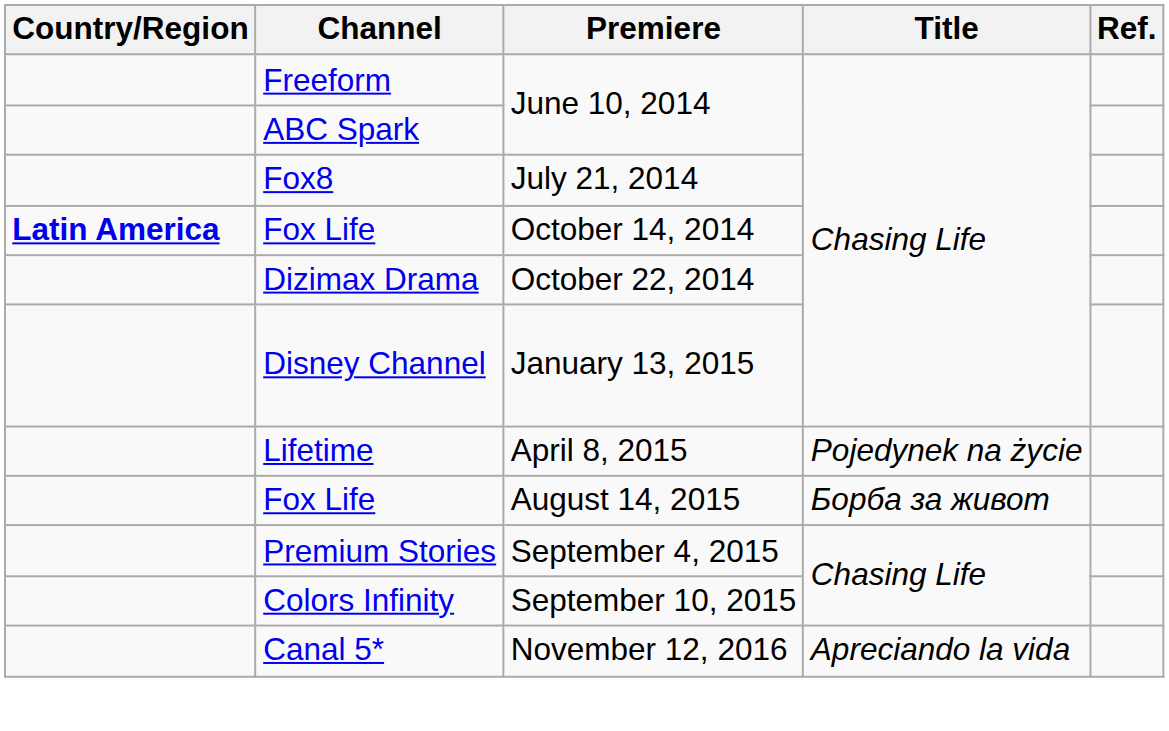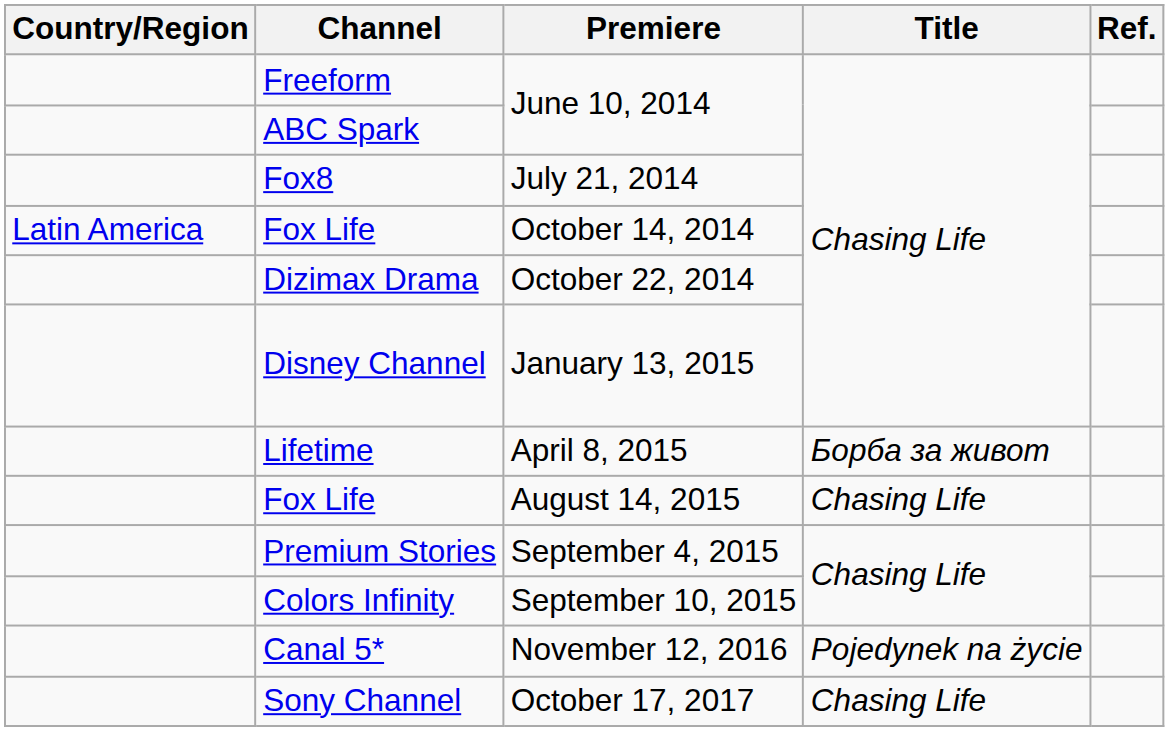Fox Life / October 14, 2014 | Country/Region: bold -> normal
Lifetime | Title: Pojedynek na życie -> Борба за живот
Fox Life / August 14, 2015 | Title: Борба за живот -> Chasing Life
Canal 5* | Title: Apreciando la vida -> Pojedynek na życie
+ row: Sony Channel | October 17, 2017 | Chasing Life
